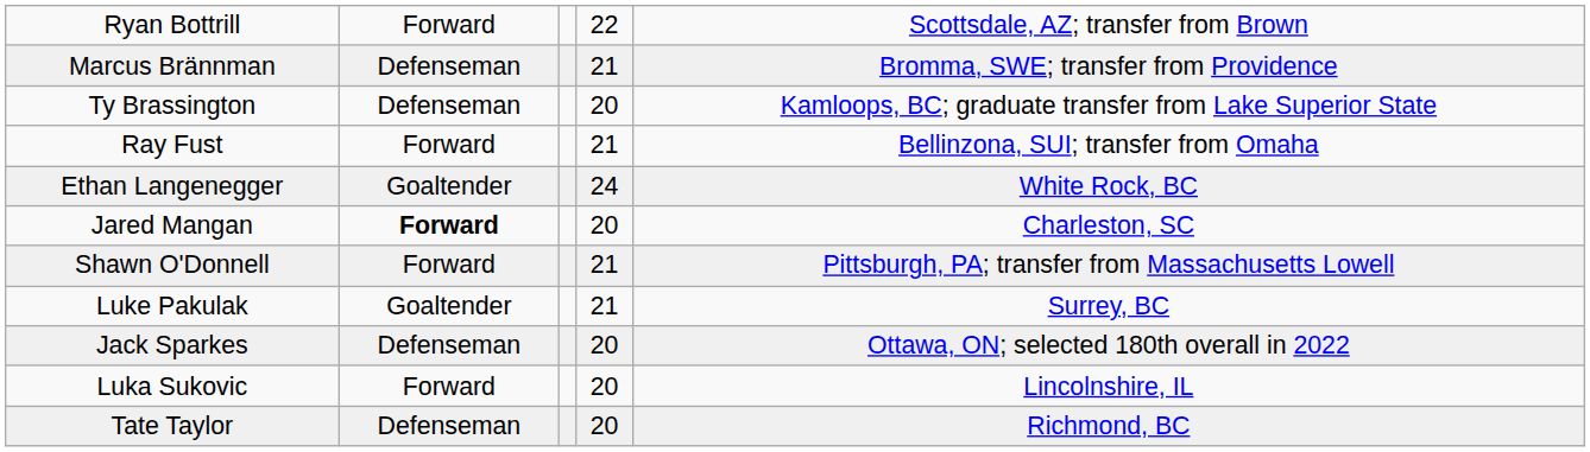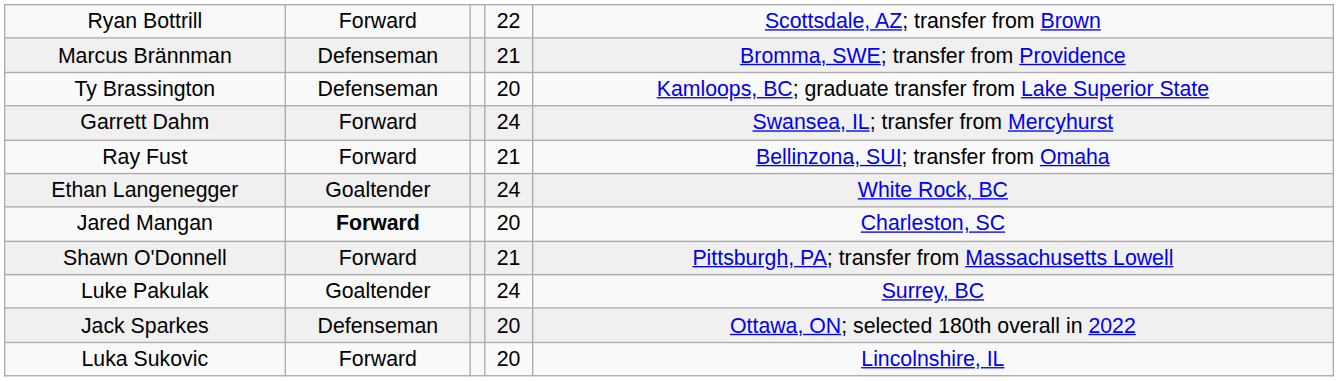+ row: Garrett Dahm | Forward | 24 | Swansea, IL; transfer from Mercyhurst
Luke Pakulak | column 4: 21 -> 24
- row: Tate Taylor | Defenseman | 20 | Richmond, BC
